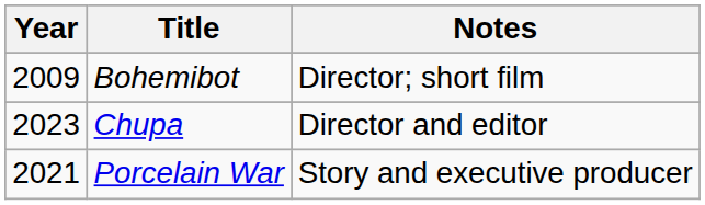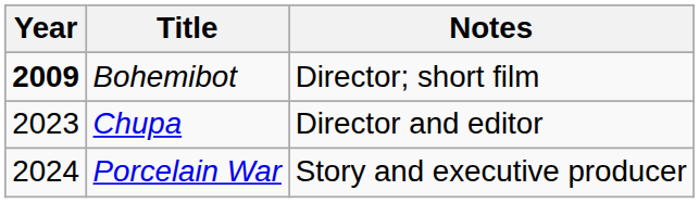Bohemibot | Year: normal -> bold
Porcelain War | Year: 2021 -> 2024
